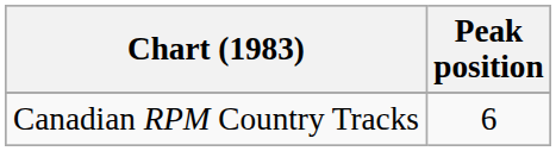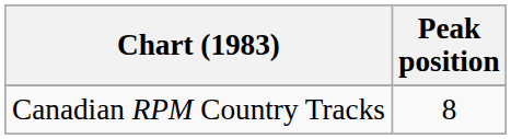Canadian RPM Country Tracks | Peak position: 6 -> 8
